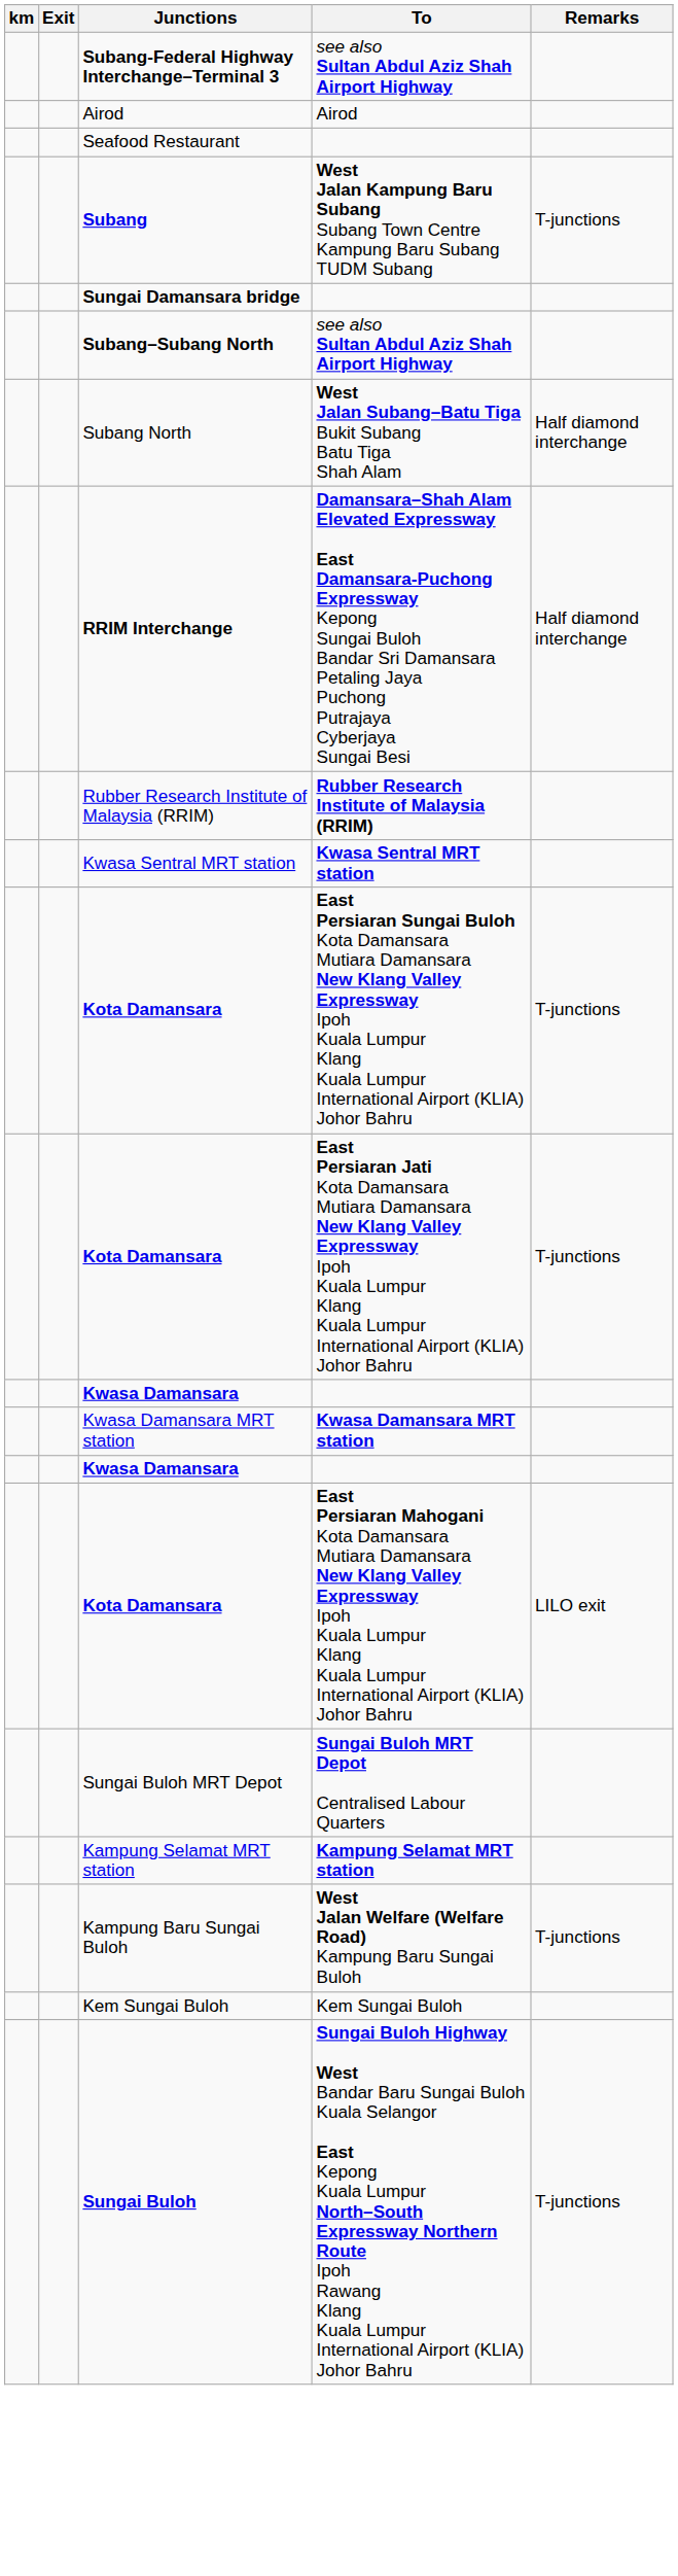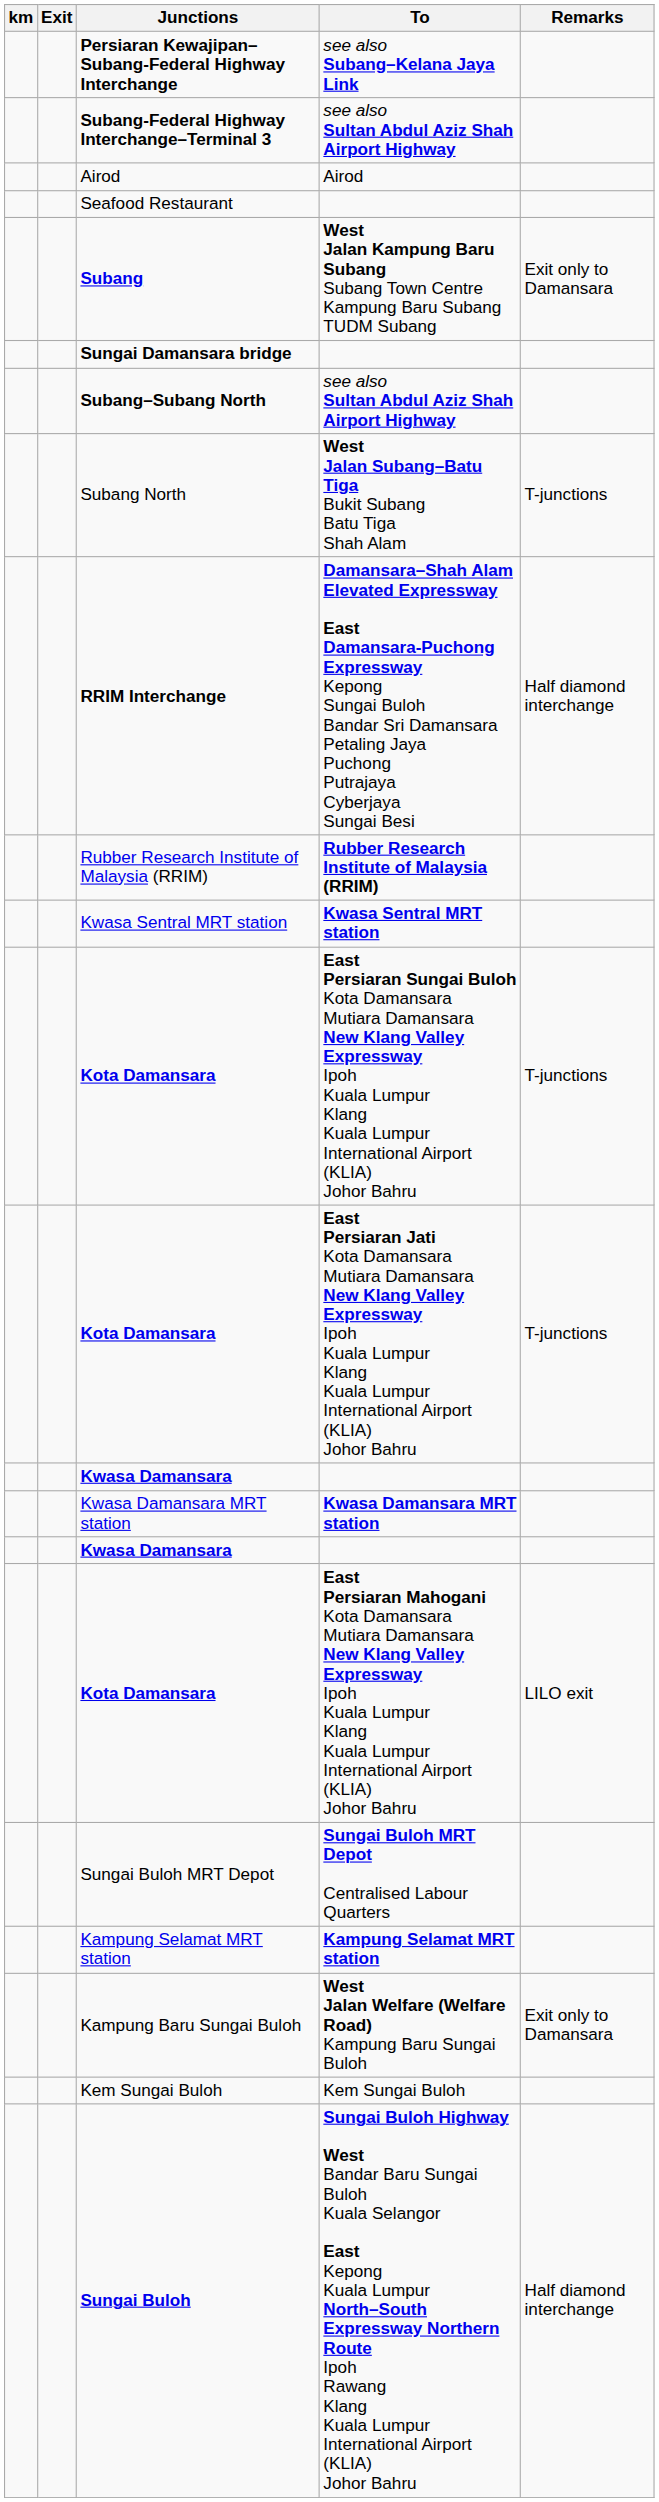+ row: Persiaran Kewajipan–Subang-Federal Highway Interchange | see also Subang–Kelana Jaya Link
Subang | Remarks: T-junctions -> Exit only to Damansara
Subang North | Remarks: Half diamond interchange -> T-junctions
Kampung Baru Sungai Buloh | Remarks: T-junctions -> Exit only to Damansara
Sungai Buloh | Remarks: T-junctions -> Half diamond interchange
